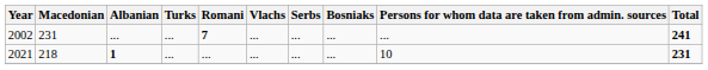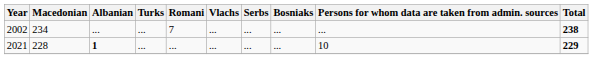2002 | Macedonian: 231 -> 234
2002 | Romani: bold -> normal
2002 | Total: 241 -> 238
2021 | Macedonian: 218 -> 228
2021 | Total: 231 -> 229
